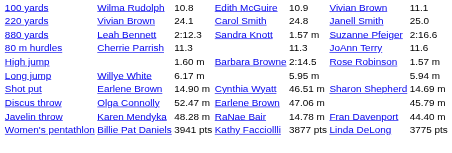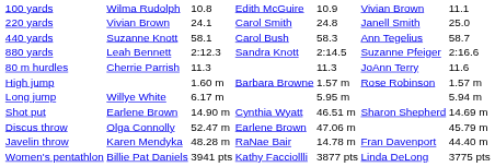+ row: 440 yards | Suzanne Knott | 58.1 | Carol Bush | 58.3 | Ann Tegelius | 58.7
880 yards | column 5: 1.57 m -> 2:14.5
High jump | column 5: 2:14.5 -> 1.57 m
